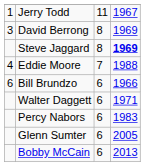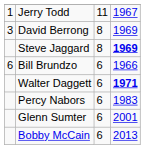- row: 4 | Eddie Moore | 7 | 1988
Walter Daggett | column 4: normal -> bold
Glenn Sumter | column 4: 2005 -> 2001
